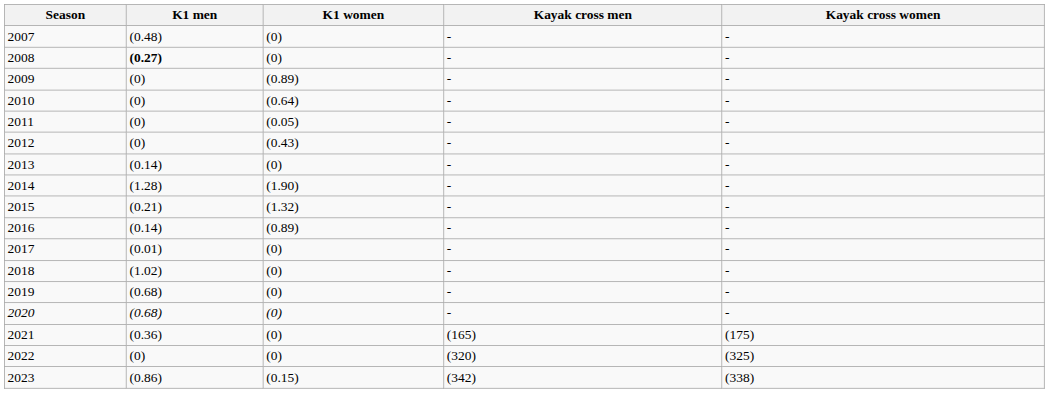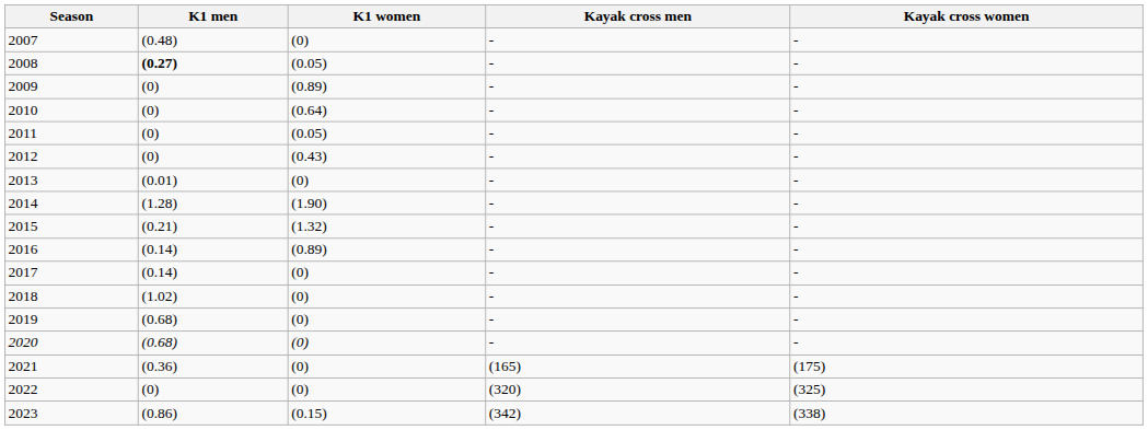2008 | K1 women: (0) -> (0.05)
2013 | K1 men: (0.14) -> (0.01)
2017 | K1 men: (0.01) -> (0.14)
